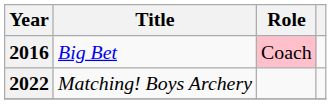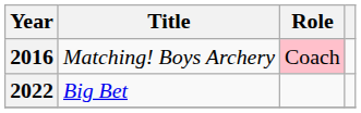2016 | Title: Big Bet -> Matching! Boys Archery
2022 | Title: Matching! Boys Archery -> Big Bet
